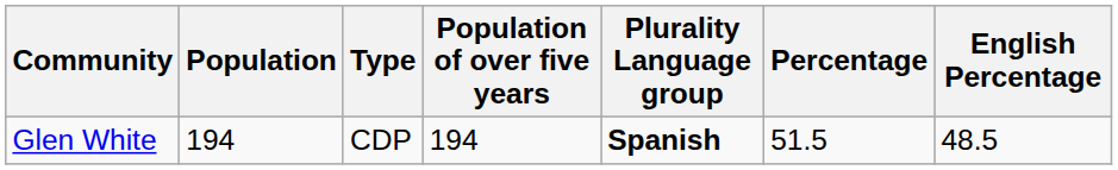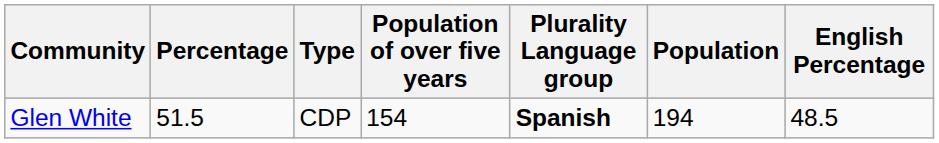columns swapped: Population <-> Percentage
Glen White | Population of over five years: 194 -> 154
